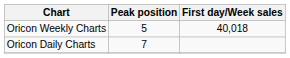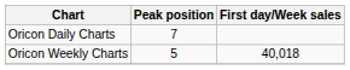rows swapped: Oricon Daily Charts <-> Oricon Weekly Charts
